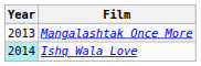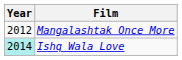Mangalashtak Once More | Year: 2013 -> 2012
